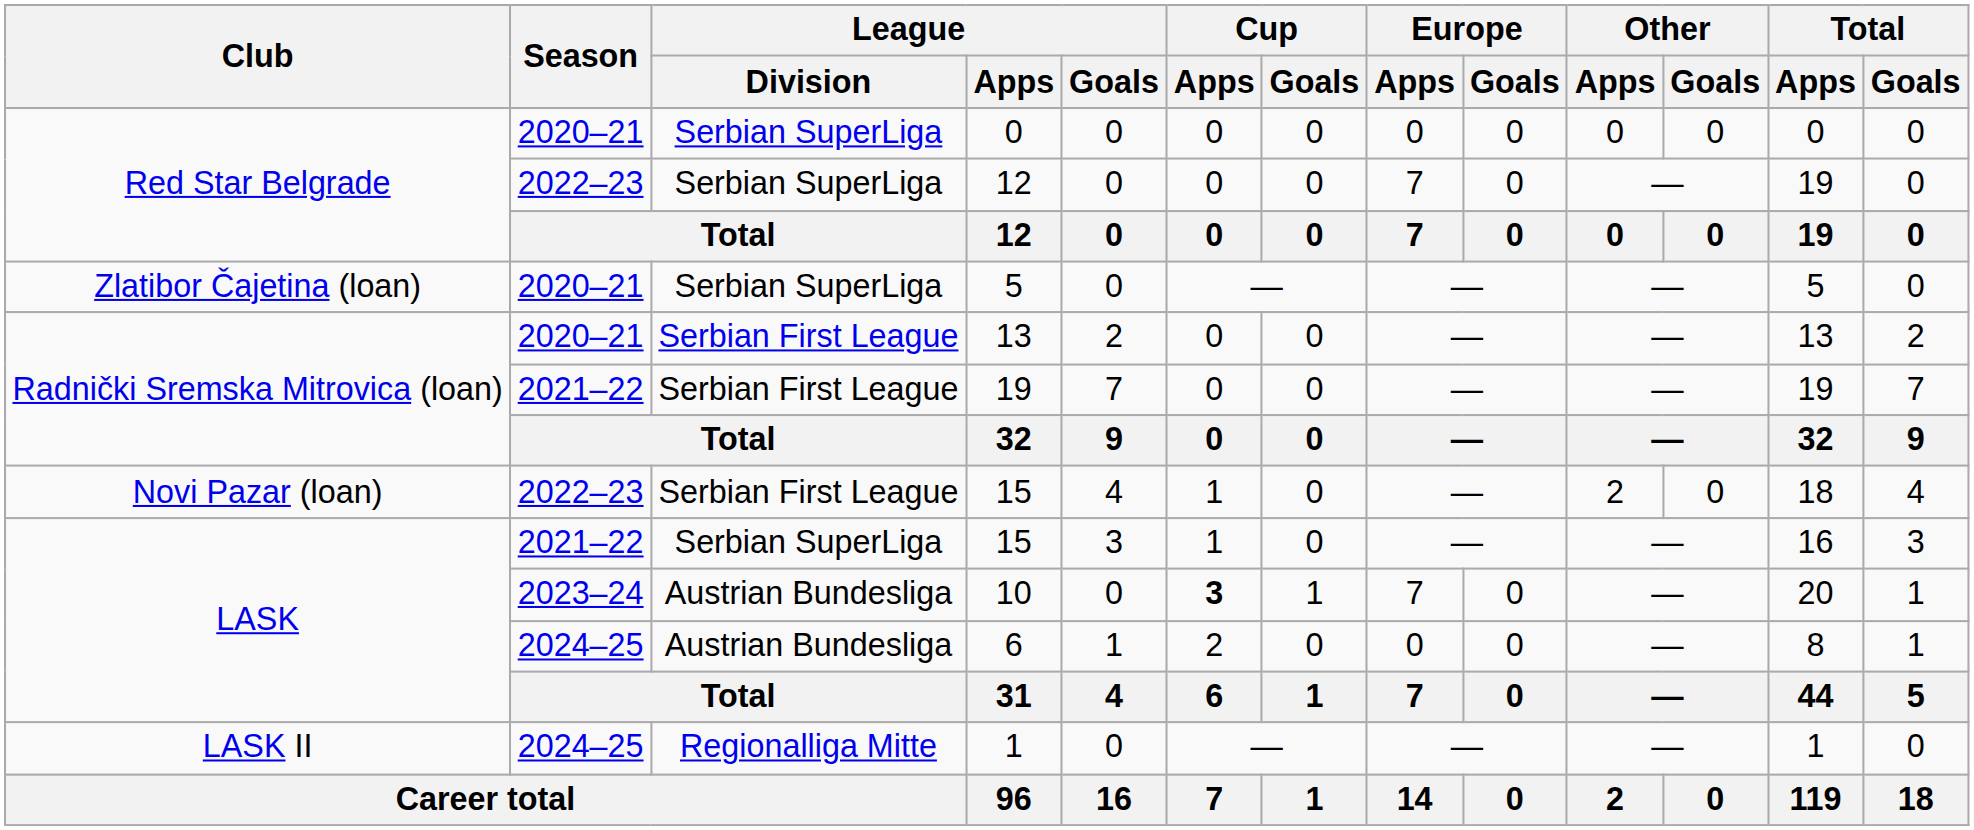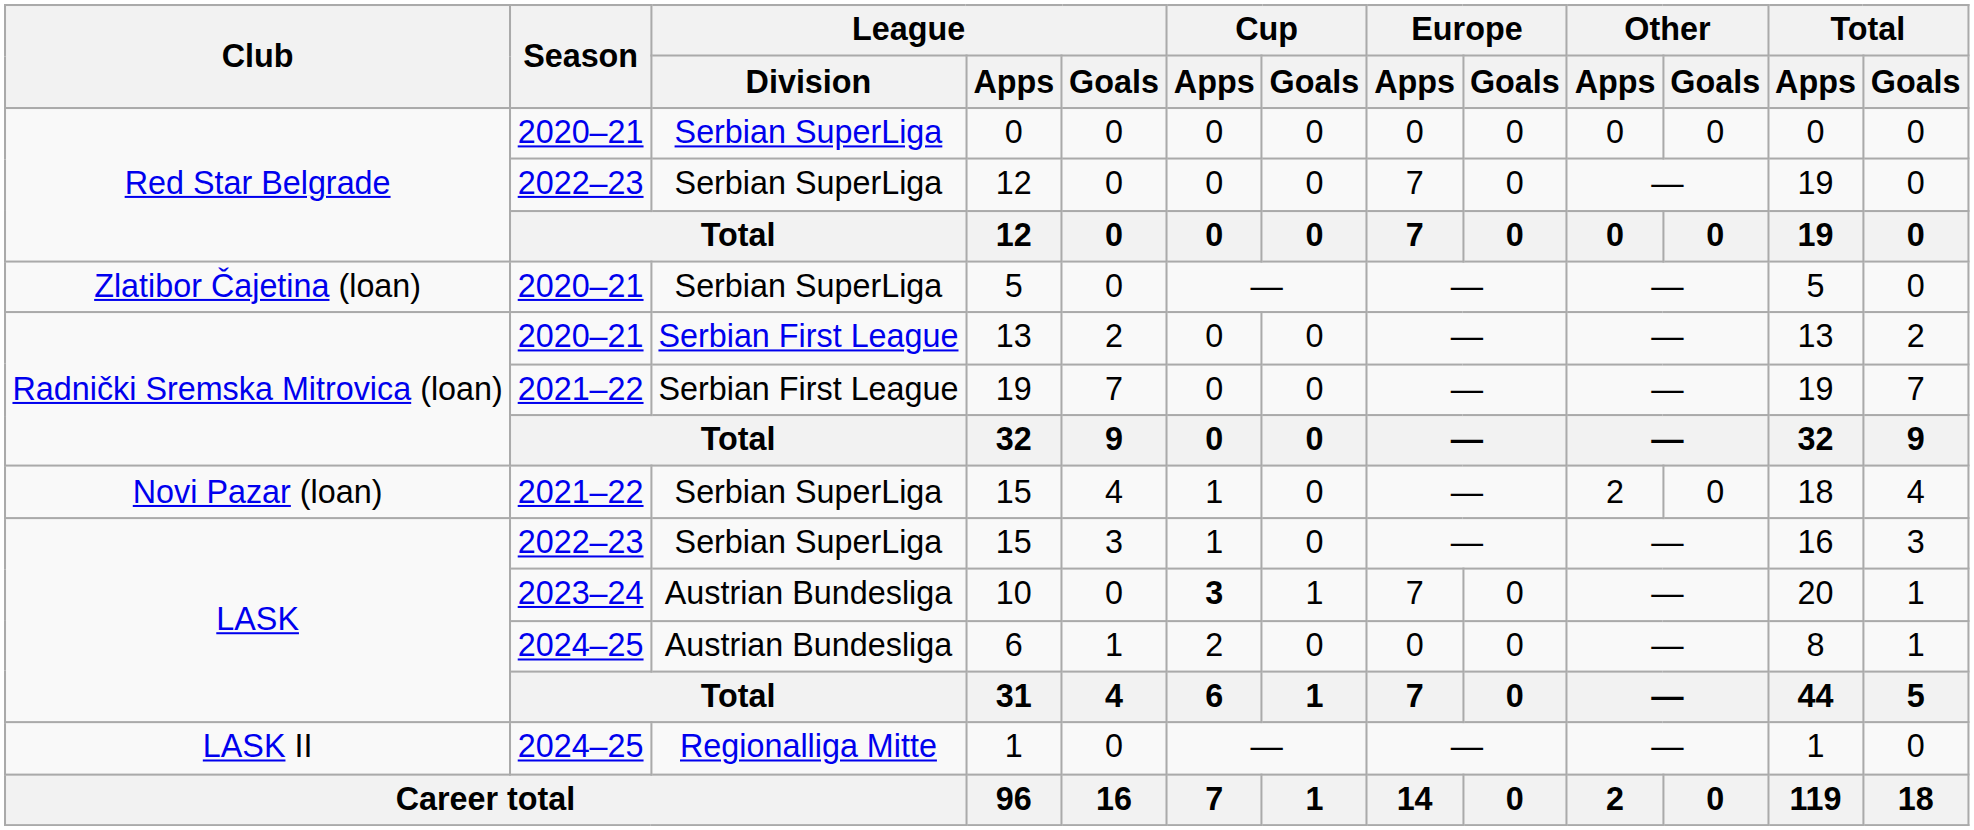Novi Pazar (loan) / 15 | Season: 2022–23 -> 2021–22
Novi Pazar (loan) / 15 | League / Division: Serbian First League -> Serbian SuperLiga
LASK / 15 | Season: 2021–22 -> 2022–23
